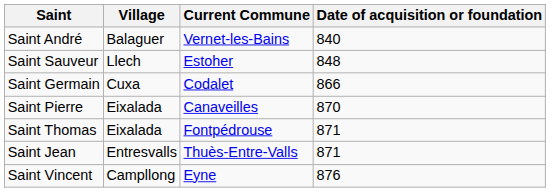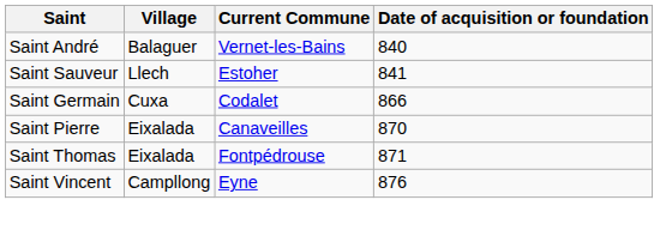Saint Sauveur | Date of acquisition or foundation: 848 -> 841
- row: Saint Jean | Entresvalls | Thuès-Entre-Valls | 871
